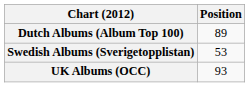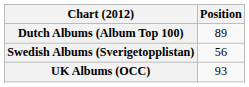Swedish Albums (Sverigetopplistan) | Position: 53 -> 56
